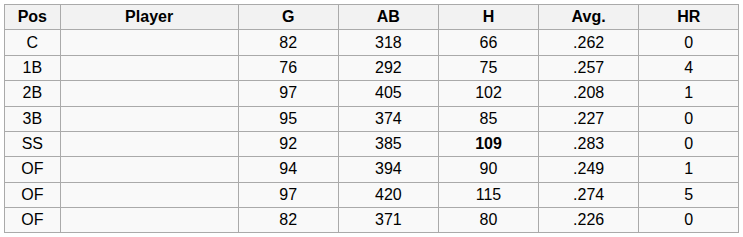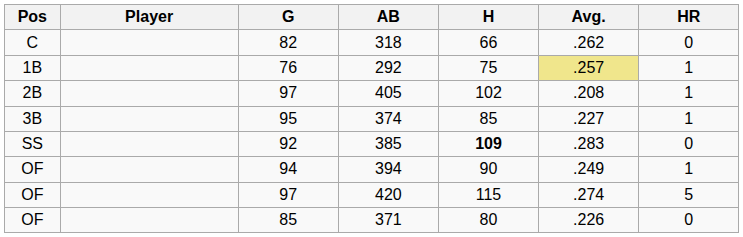292 | Avg.: no background -> khaki background
292 | HR: 4 -> 1
374 | HR: 0 -> 1
371 | G: 82 -> 85
